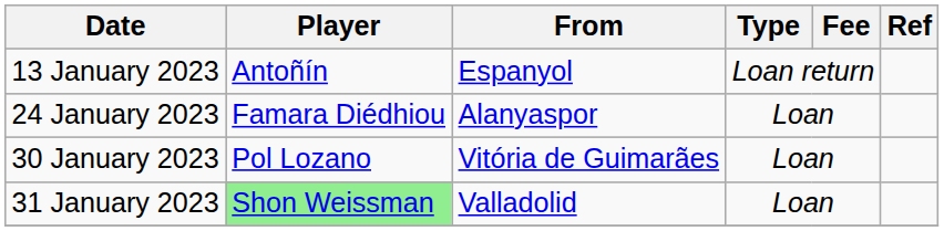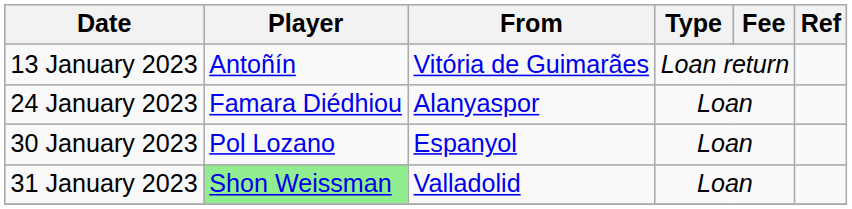13 January 2023 | From: Espanyol -> Vitória de Guimarães
30 January 2023 | From: Vitória de Guimarães -> Espanyol
